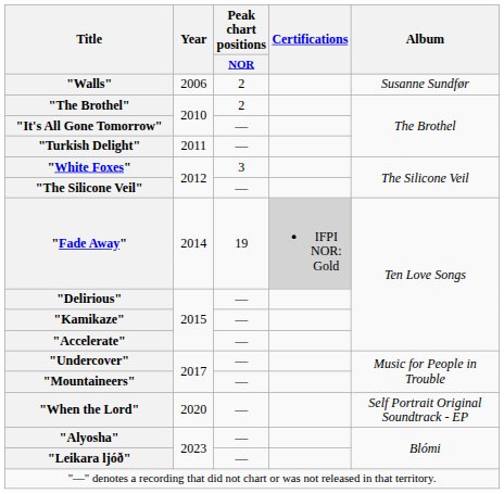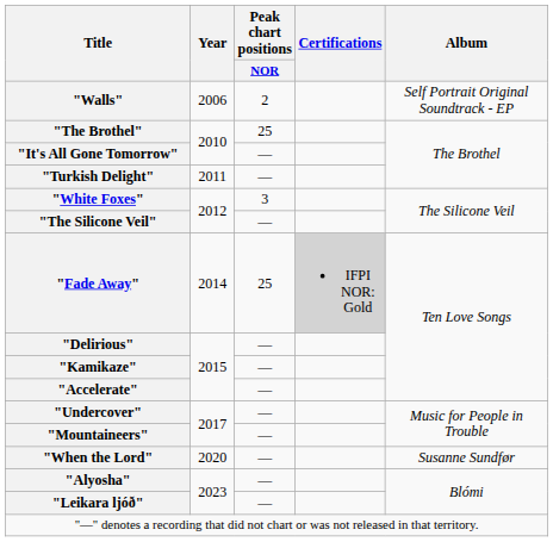"Walls" | Album: Susanne Sundfør -> Self Portrait Original Soundtrack - EP
"The Brothel" | Peak chart positions / NOR: 2 -> 25
"Fade Away" | Peak chart positions / NOR: 19 -> 25
"When the Lord" | Album: Self Portrait Original Soundtrack - EP -> Susanne Sundfør
